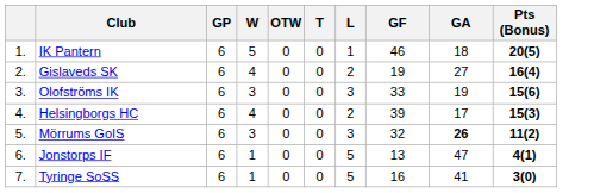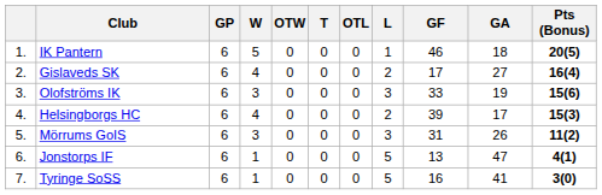+ column: OTL | 0 | 0 | 0 | 0 | 0 | 0 | 0
Gislaveds SK | GF: 19 -> 17
Mörrums GoIS | GF: 32 -> 31
Mörrums GoIS | GA: bold -> normal
